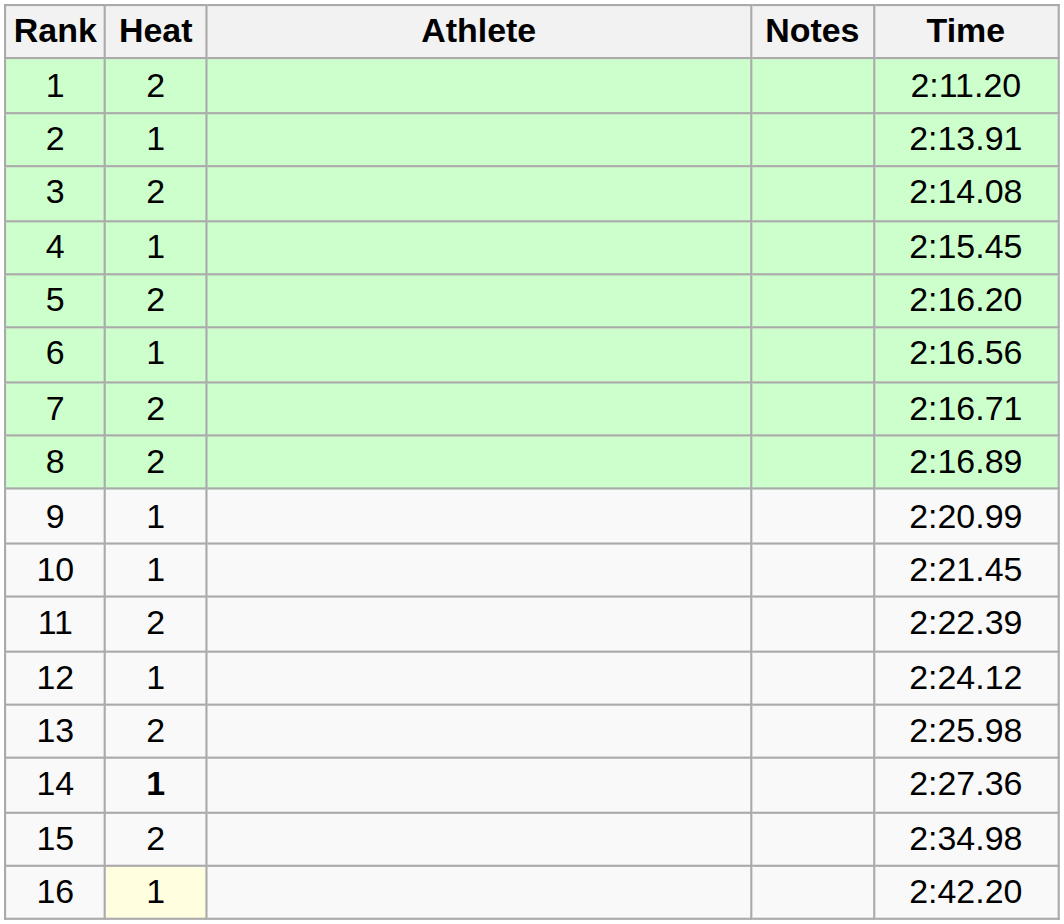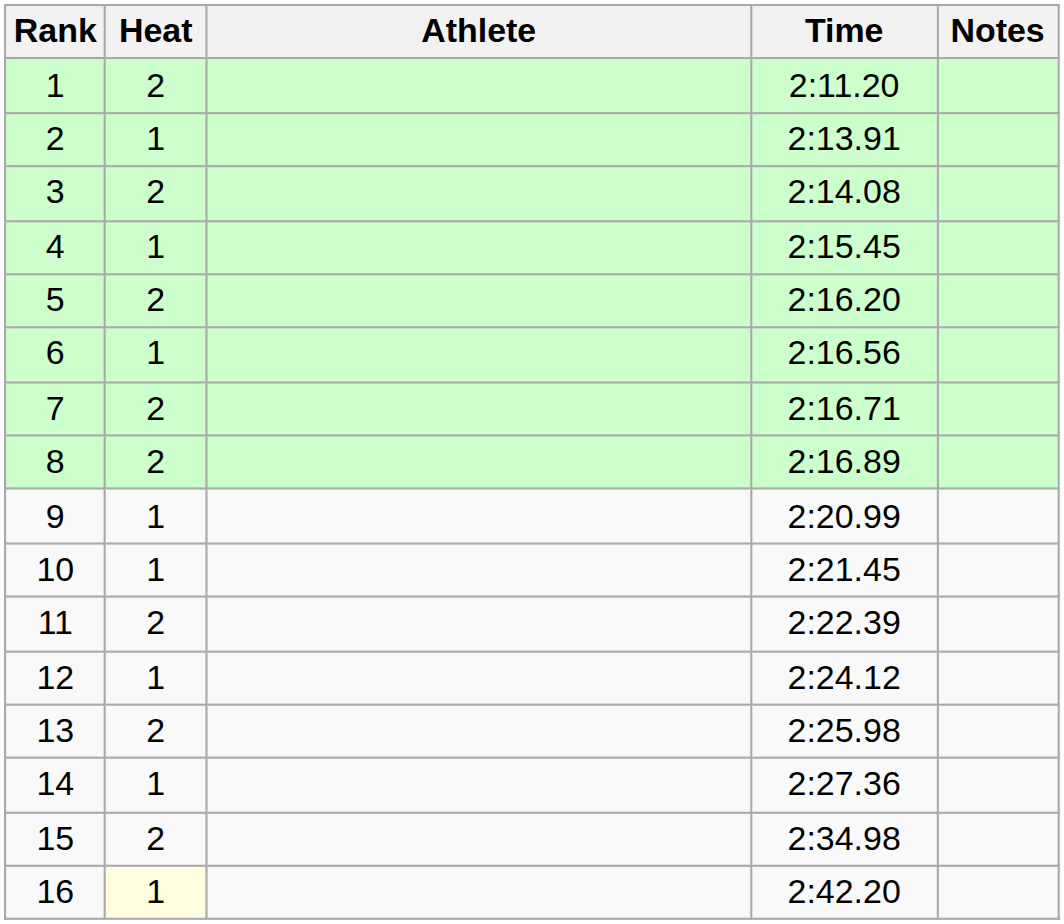columns swapped: Time <-> Notes
14 | Heat: bold -> normal
